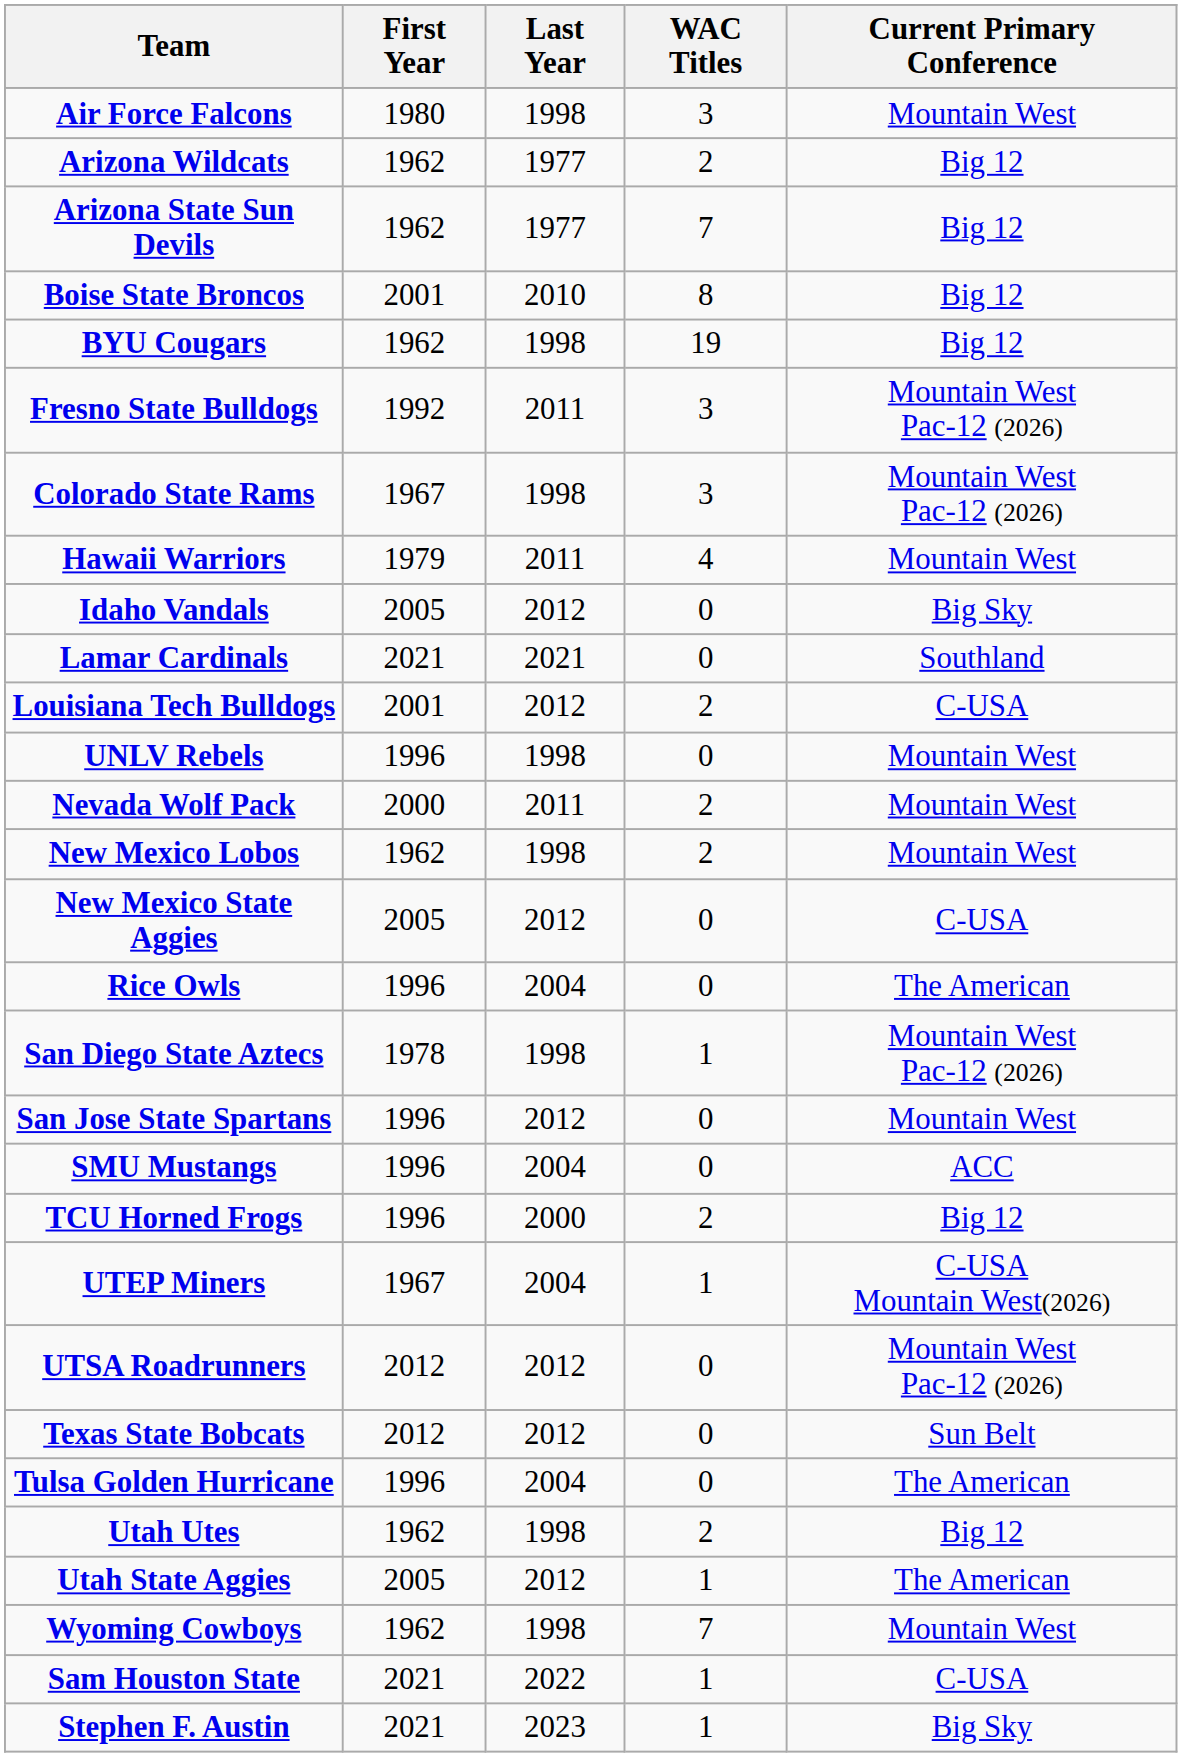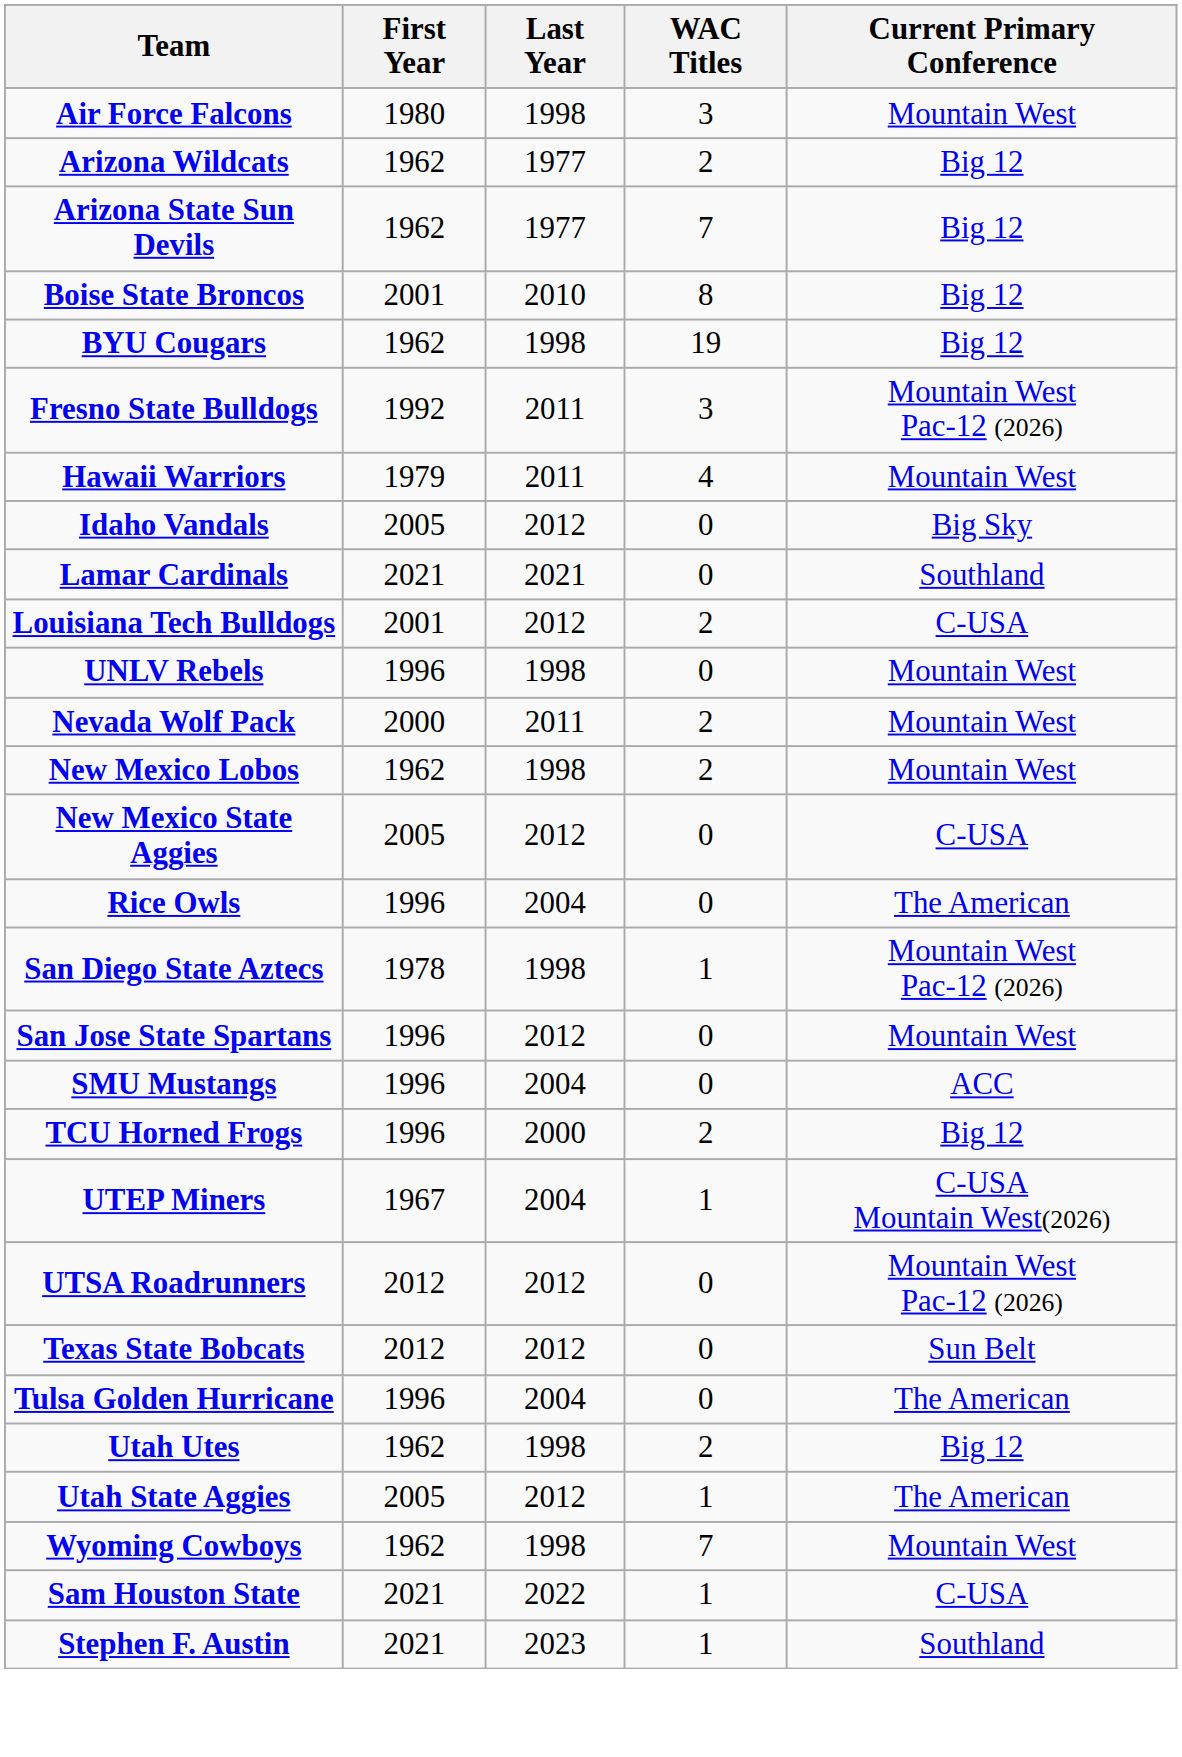- row: Colorado State Rams | 1967 | 1998 | 3 | Mountain West Pac-12 (2026)
Stephen F. Austin | Current Primary Conference: Big Sky -> Southland
